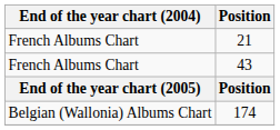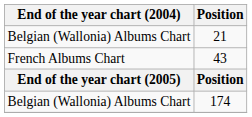21 | End of the year chart (2004): French Albums Chart -> Belgian (Wallonia) Albums Chart
